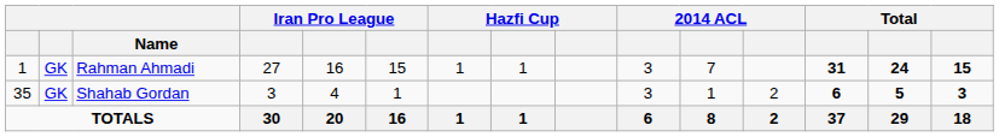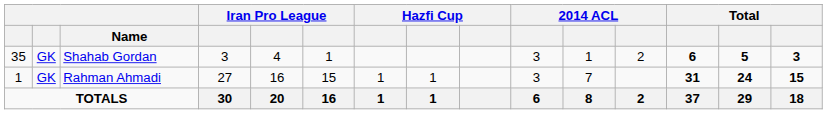rows swapped: Rahman Ahmadi <-> Shahab Gordan
